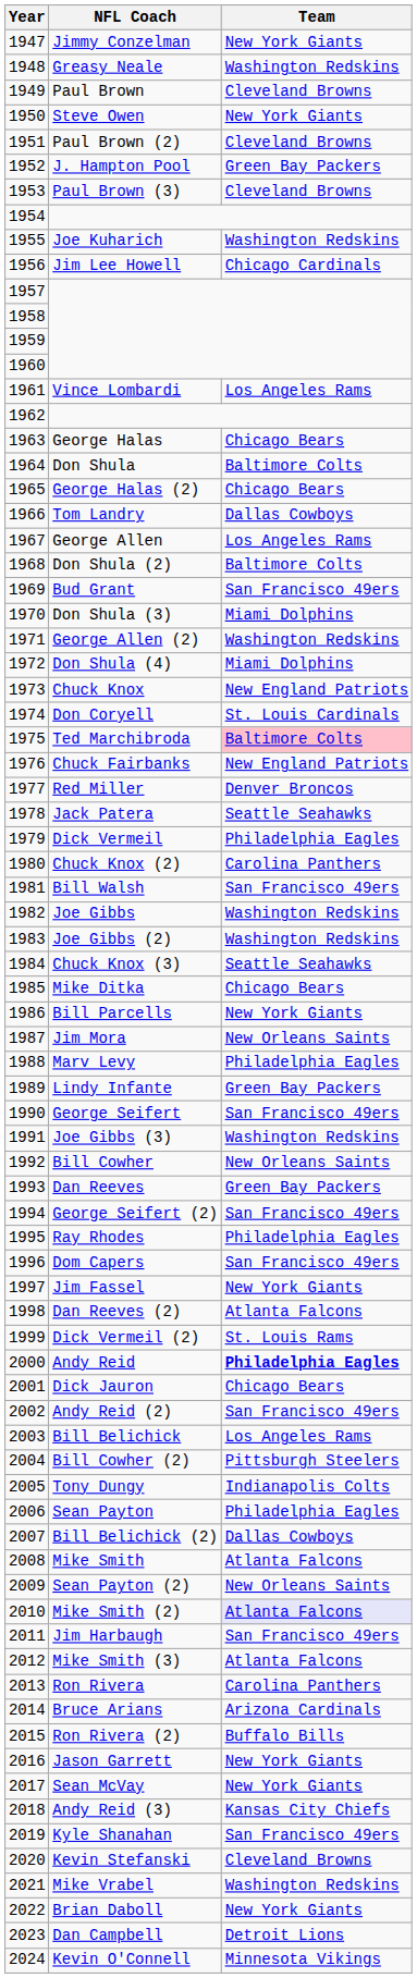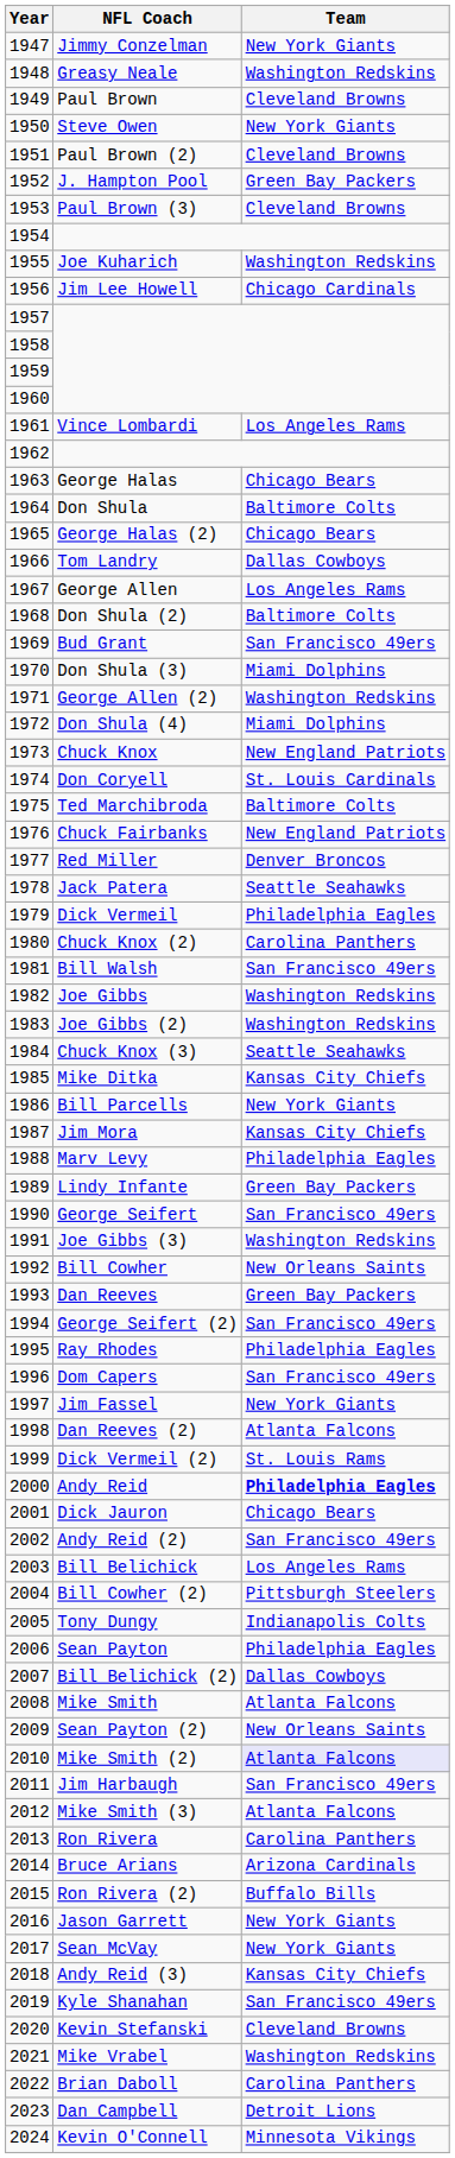Ted Marchibroda | Team: pink background -> no background
Mike Ditka | Team: Chicago Bears -> Kansas City Chiefs
Jim Mora | Team: New Orleans Saints -> Kansas City Chiefs
Brian Daboll | Team: New York Giants -> Carolina Panthers
